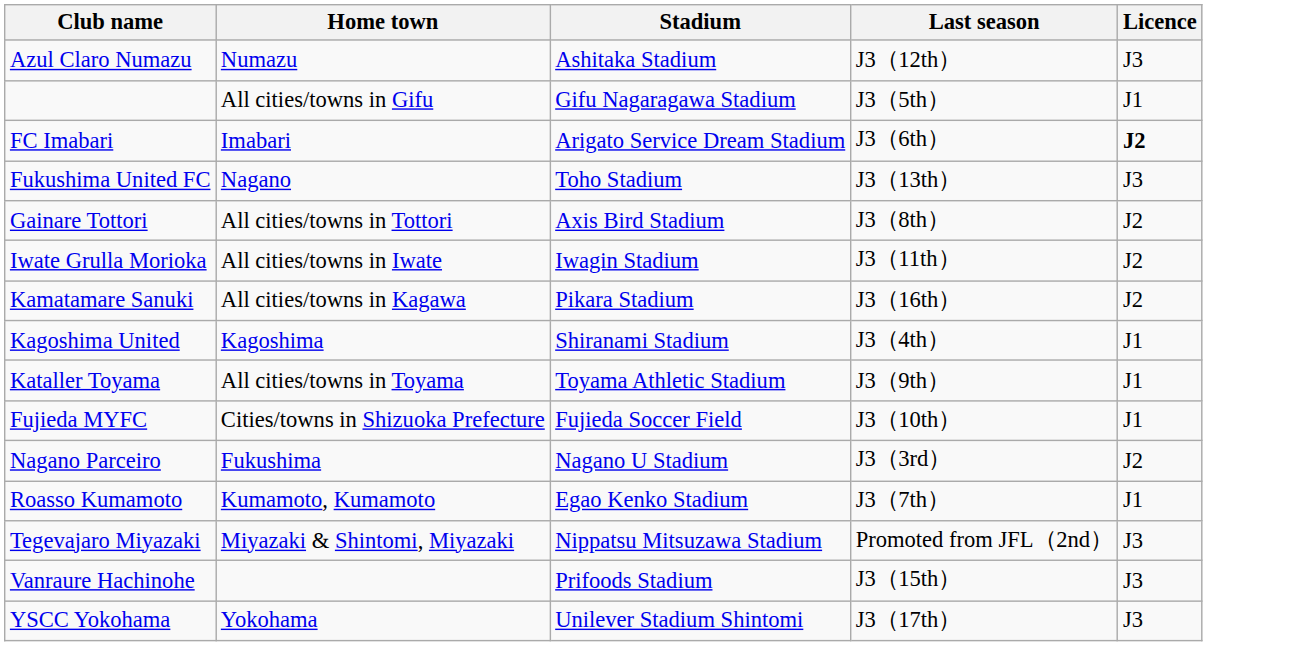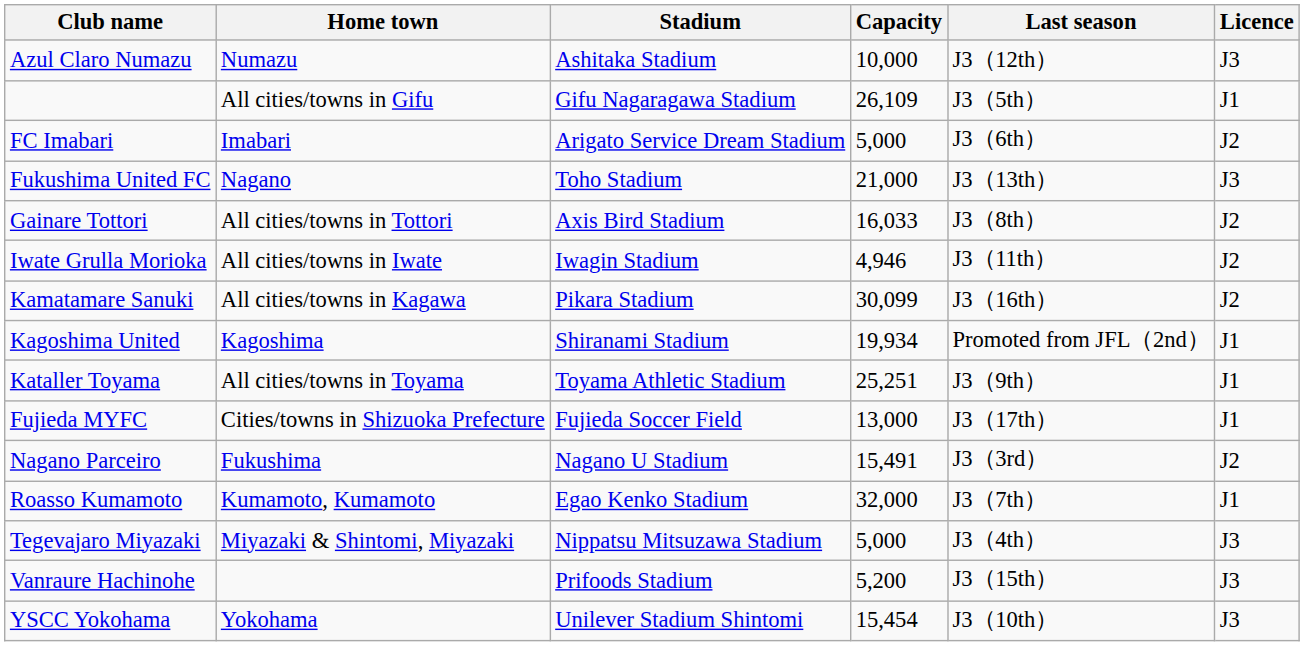+ column: Capacity | 10,000 | 26,109 | 5,000 | 21,000 | 16,033 | 4,946 | 30,099 | 19,934 | 25,251 | 13,000 | 15,491 | 32,000 | 5,000 | 5,200 | 15,454
FC Imabari | Licence: bold -> normal
Kagoshima United | Last season: J3（4th） -> Promoted from JFL（2nd）
Fujieda MYFC | Last season: J3（10th） -> J3（17th）
Tegevajaro Miyazaki | Last season: Promoted from JFL（2nd） -> J3（4th）
YSCC Yokohama | Last season: J3（17th） -> J3（10th）
